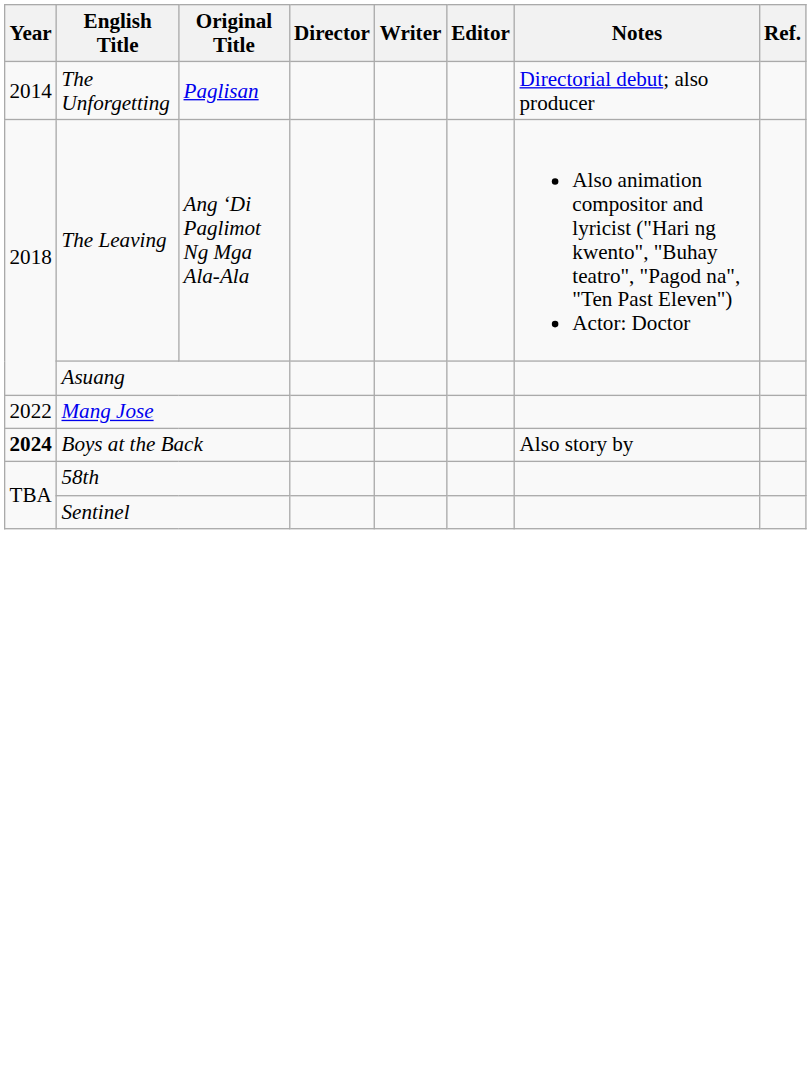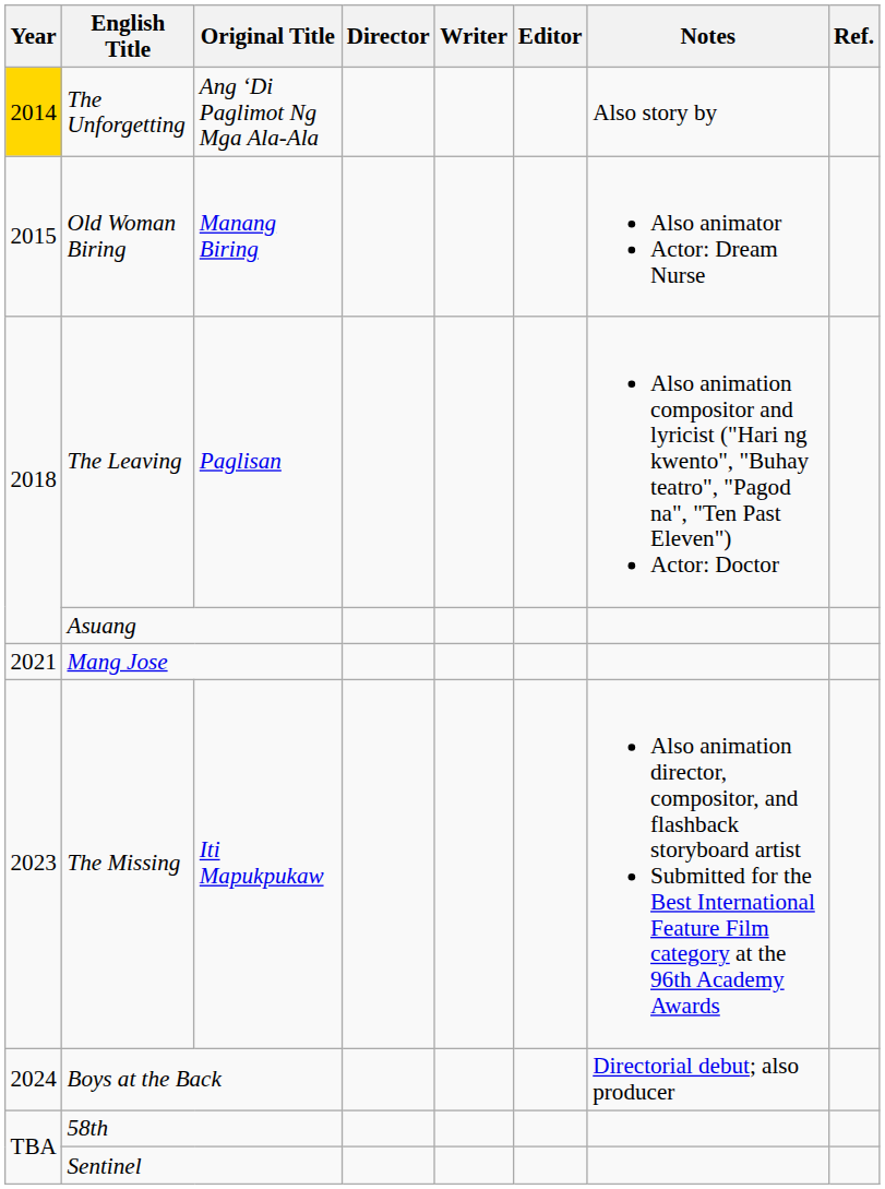The Unforgetting | Year: no background -> gold background
The Unforgetting | Original Title: Paglisan -> Ang ‘Di Paglimot Ng Mga Ala-Ala
The Unforgetting | Notes: Directorial debut; also producer -> Also story by
+ row: 2015 | Old Woman Biring | Manang Biring | Also animator Actor: Dream Nurse
The Leaving | Original Title: Ang ‘Di Paglimot Ng Mga Ala-Ala -> Paglisan
Mang Jose | Year: 2022 -> 2021
+ row: 2023 | The Missing | Iti Mapukpukaw | Also animation director, compositor, and flashback storyboard artist Submitted for the Best International Feature Film category at the 96th Academy Awards
Boys at the Back | Year: bold -> normal
Boys at the Back | Notes: Also story by -> Directorial debut; also producer
